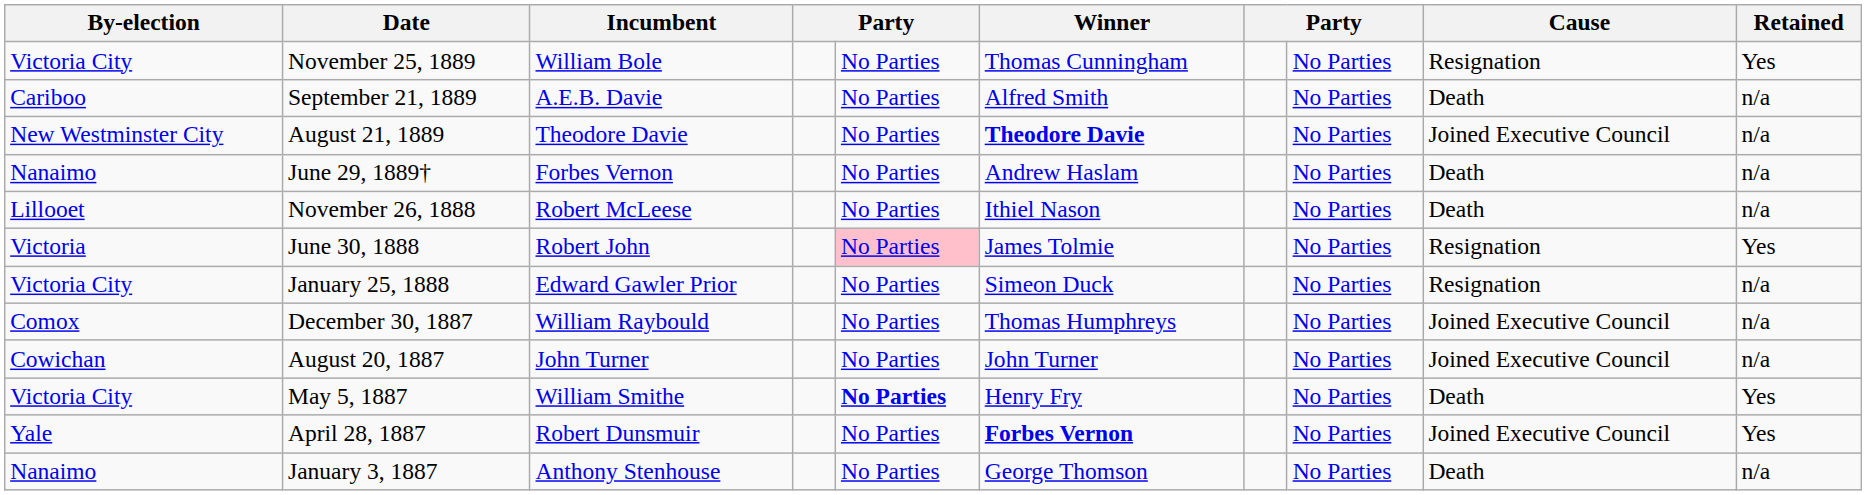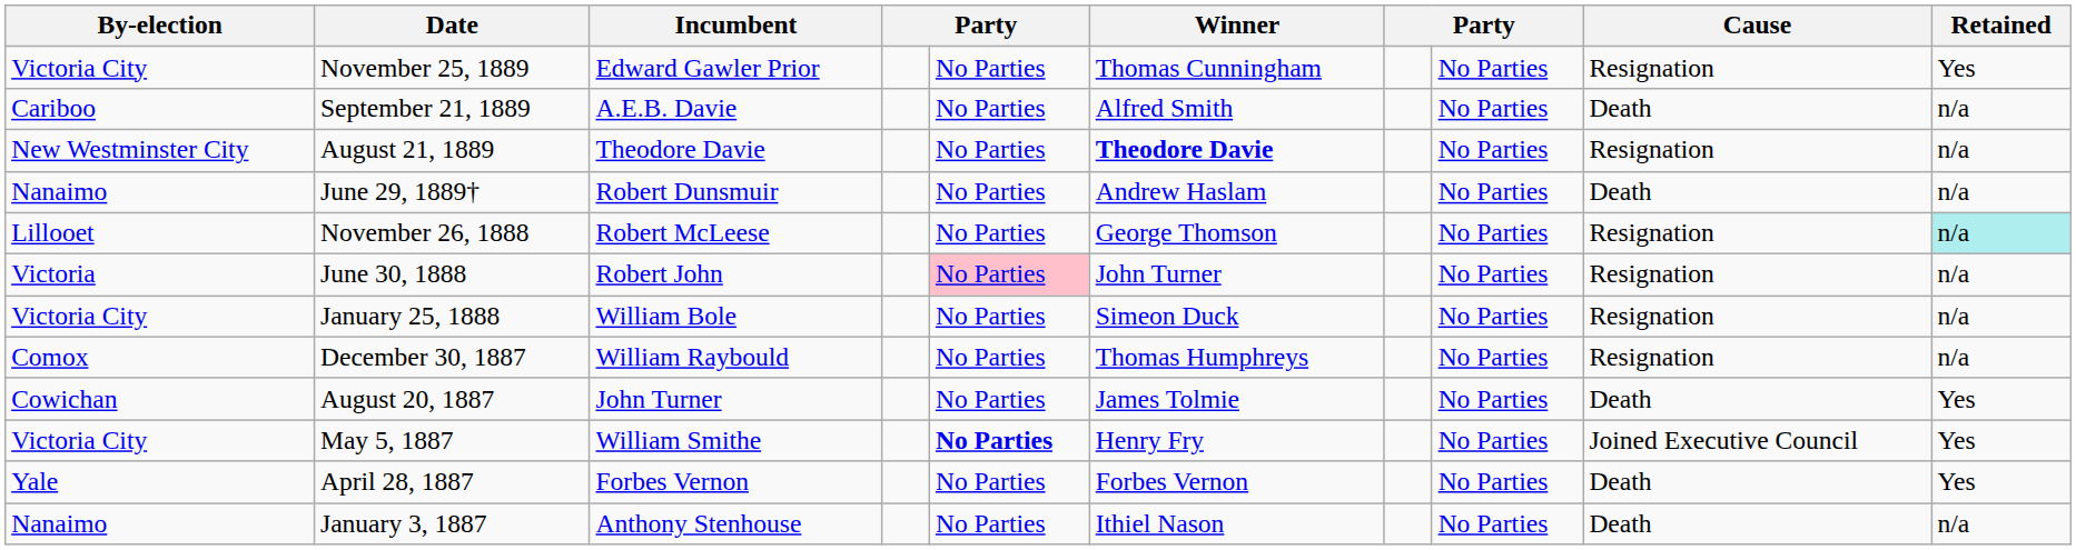November 25, 1889 | Incumbent: William Bole -> Edward Gawler Prior
August 21, 1889 | Cause: Joined Executive Council -> Resignation
June 29, 1889† | Incumbent: Forbes Vernon -> Robert Dunsmuir
November 26, 1888 | Winner: Ithiel Nason -> George Thomson
November 26, 1888 | Cause: Death -> Resignation
November 26, 1888 | Retained: no background -> paleturquoise background
June 30, 1888 | Winner: James Tolmie -> John Turner
June 30, 1888 | Retained: Yes -> n/a
January 25, 1888 | Incumbent: Edward Gawler Prior -> William Bole
December 30, 1887 | Cause: Joined Executive Council -> Resignation
August 20, 1887 | Winner: John Turner -> James Tolmie
August 20, 1887 | Cause: Joined Executive Council -> Death
August 20, 1887 | Retained: n/a -> Yes
May 5, 1887 | Cause: Death -> Joined Executive Council
April 28, 1887 | Incumbent: Robert Dunsmuir -> Forbes Vernon
April 28, 1887 | Winner: bold -> normal
April 28, 1887 | Cause: Joined Executive Council -> Death
January 3, 1887 | Winner: George Thomson -> Ithiel Nason
